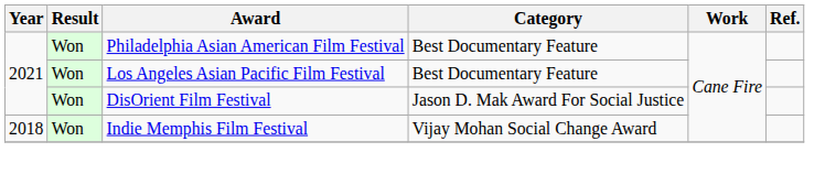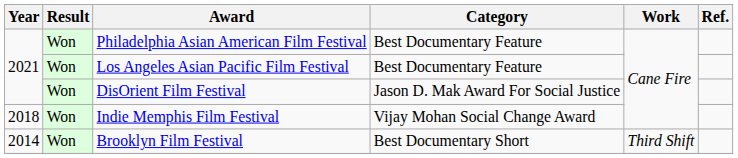+ row: 2014 | Won | Brooklyn Film Festival | Best Documentary Short | Third Shift
